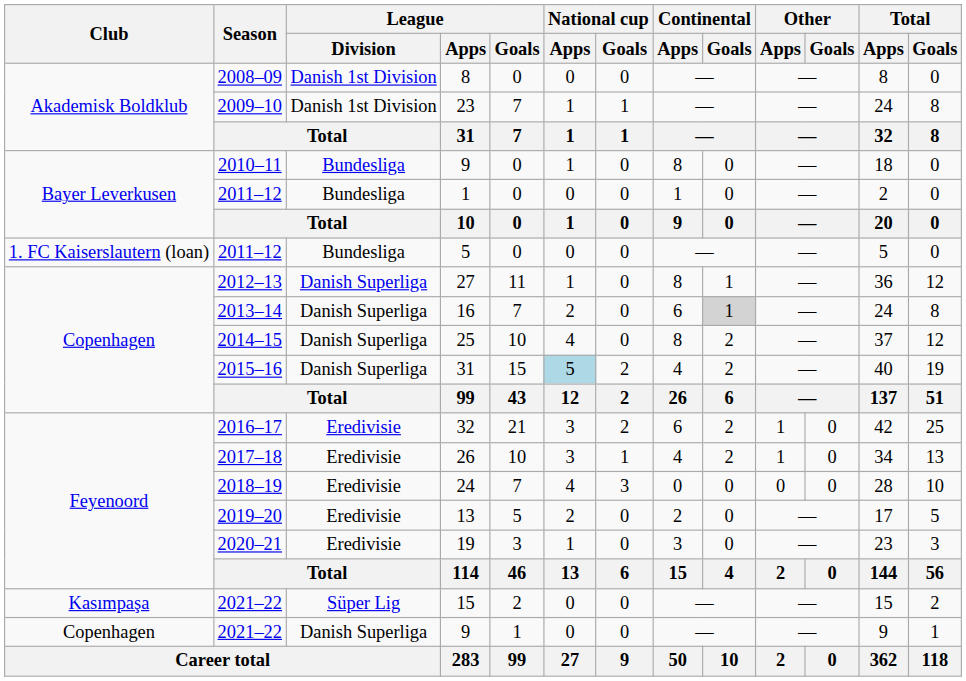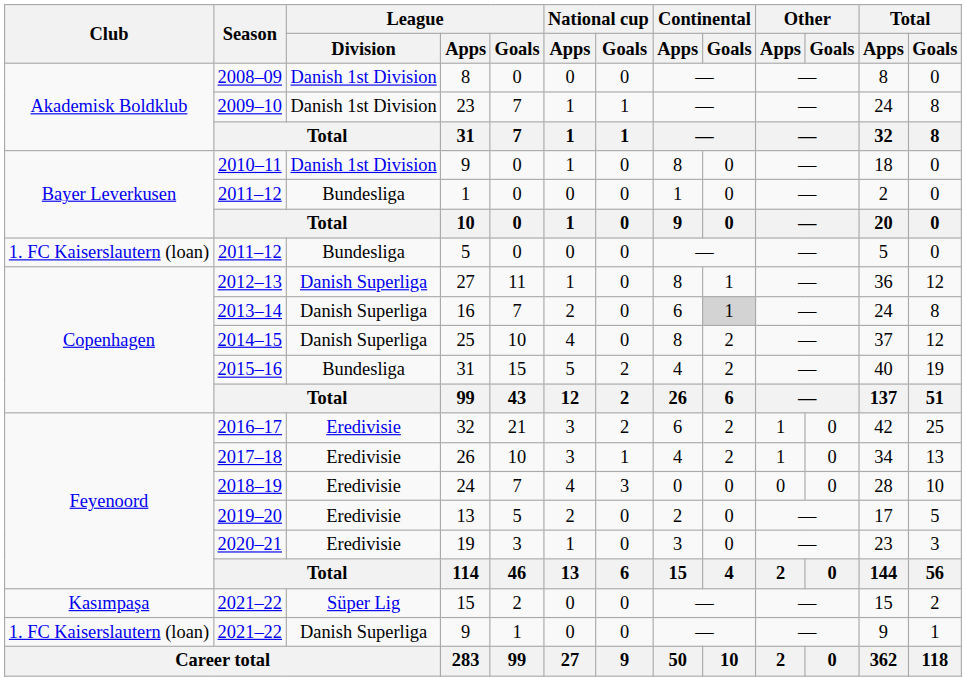2010–11 / 9 | League / Division: Bundesliga -> Danish 1st Division
2015–16 / 31 | League / Division: Danish Superliga -> Bundesliga
2015–16 / 31 | National cup / Apps: lightblue background -> no background
2021–22 / 9 | Club: Copenhagen -> 1. FC Kaiserslautern (loan)
